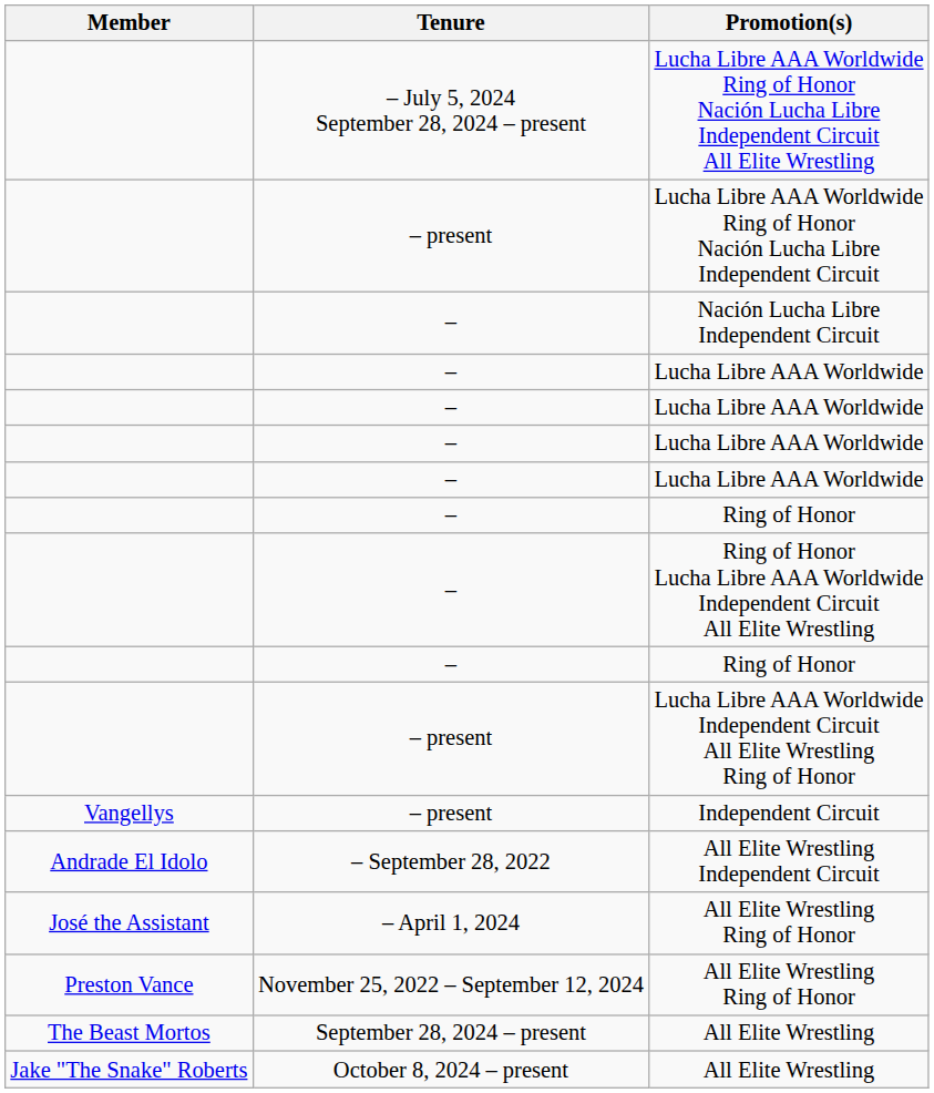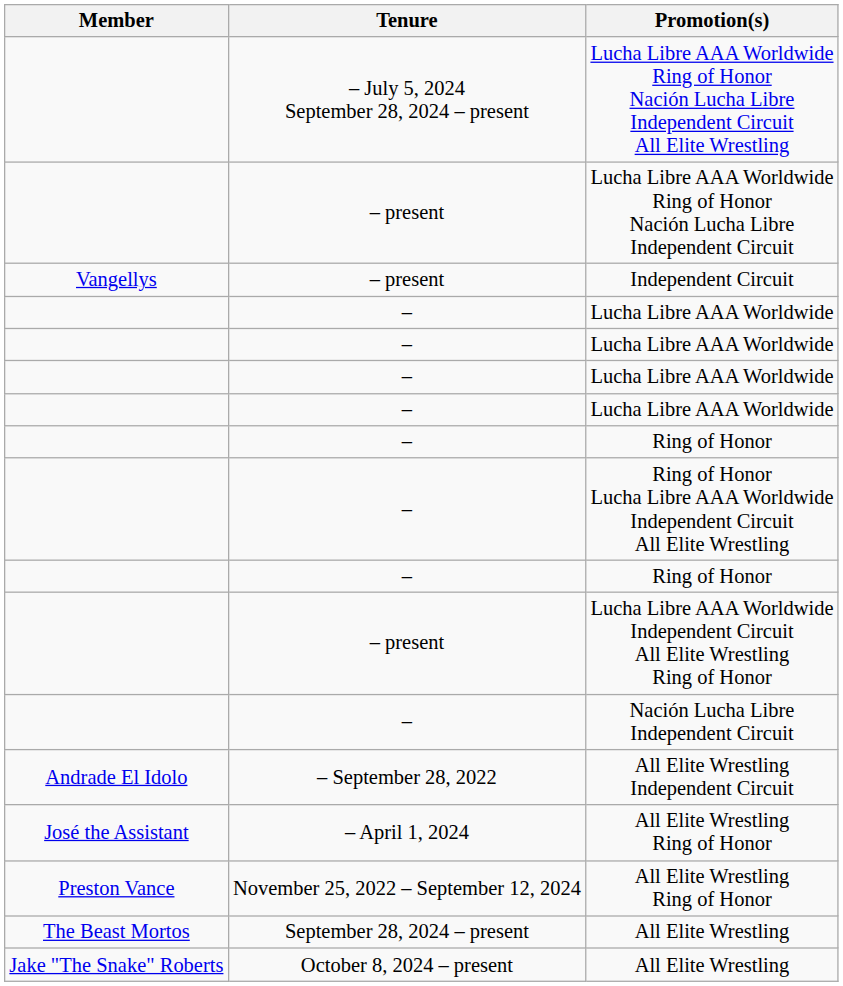rows swapped: Nación Lucha Libre Independent Circuit <-> Independent Circuit
